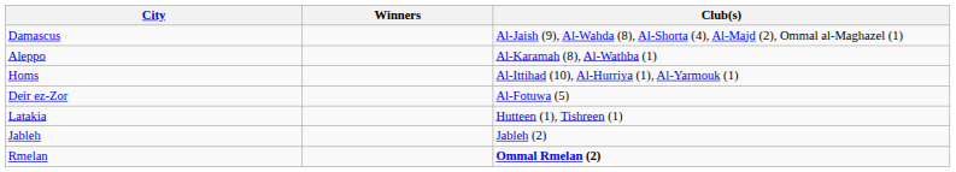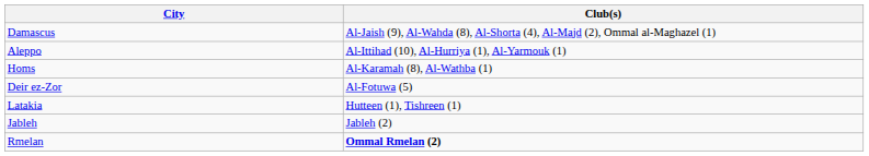- column: Winners
Aleppo | Club(s): Al-Karamah (8), Al-Wathba (1) -> Al-Ittihad (10), Al-Hurriya (1), Al-Yarmouk (1)
Homs | Club(s): Al-Ittihad (10), Al-Hurriya (1), Al-Yarmouk (1) -> Al-Karamah (8), Al-Wathba (1)
